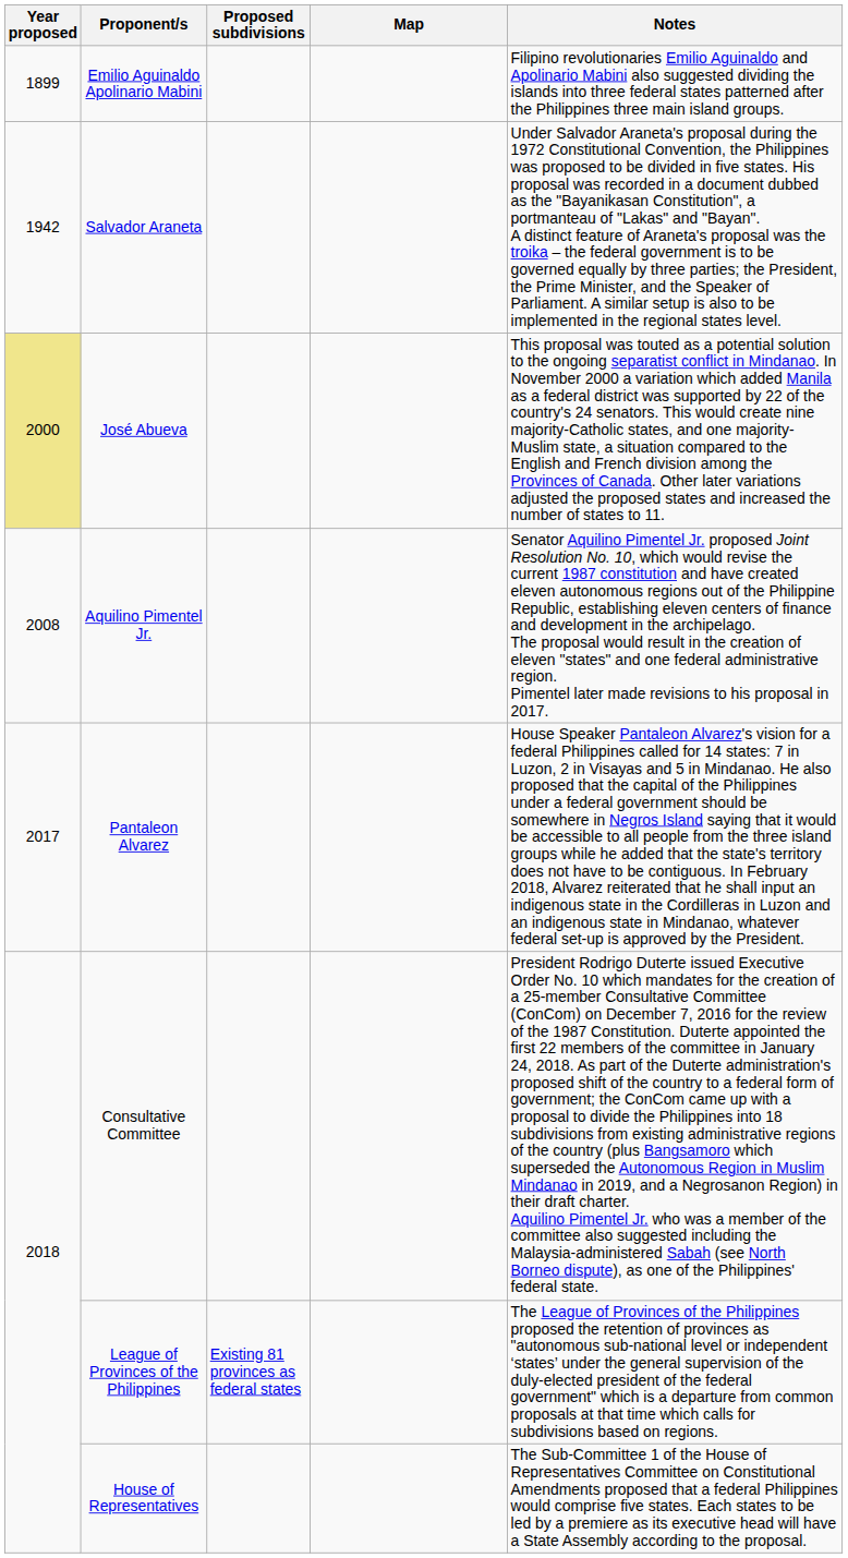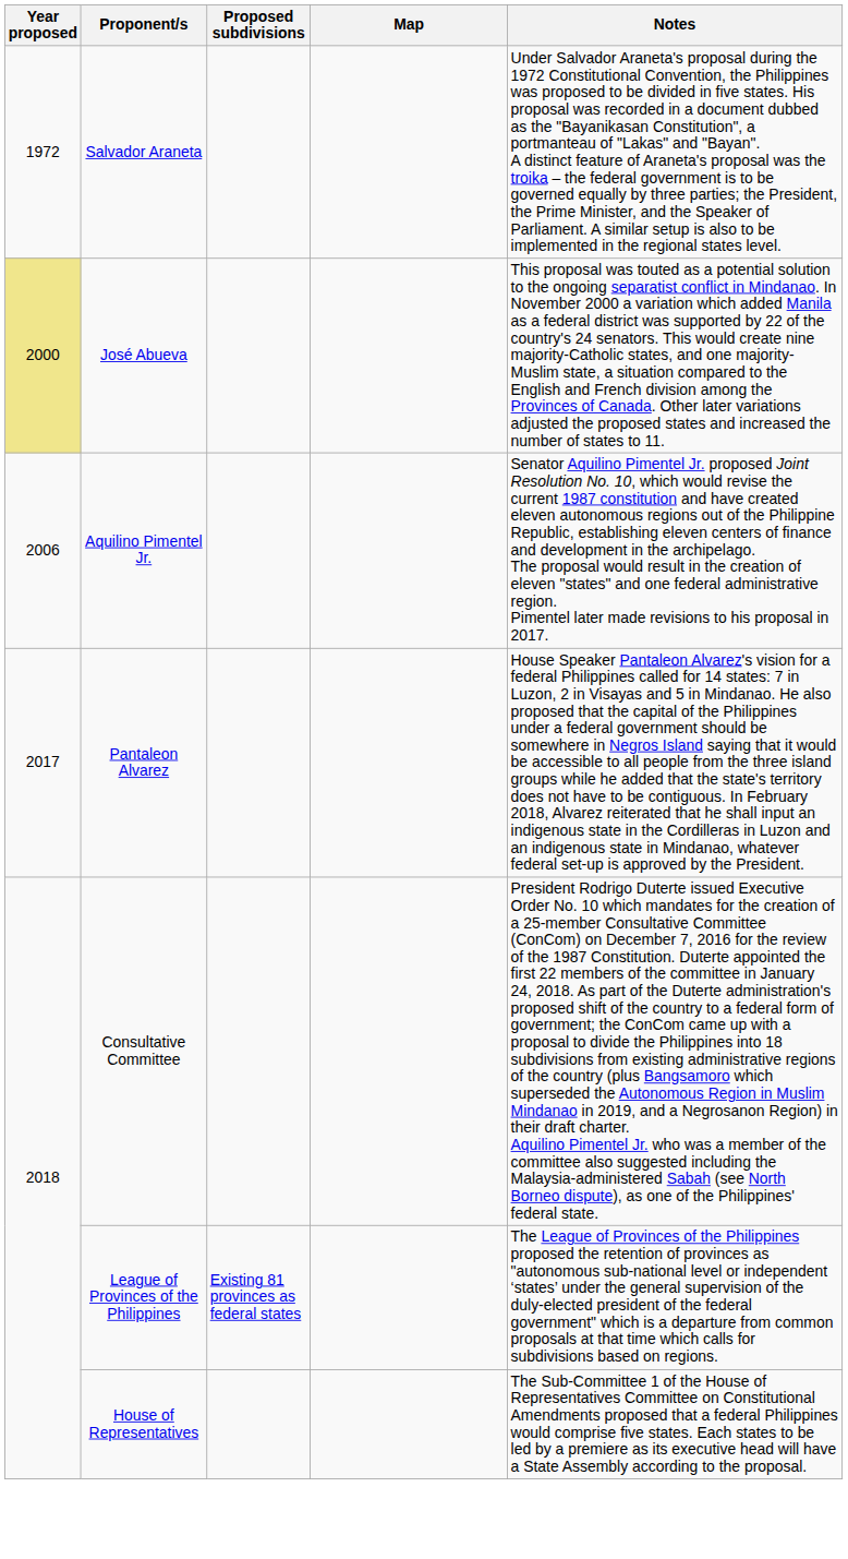- row: 1899 | Emilio Aguinaldo Apolinario Mabini | Filipino revolutionaries Emilio Aguinaldo and Apolinario Mabini also suggested dividing the islands into three federal states patterned after the Philippines three main island groups.
Salvador Araneta | Year proposed: 1942 -> 1972
Aquilino Pimentel Jr. | Year proposed: 2008 -> 2006
